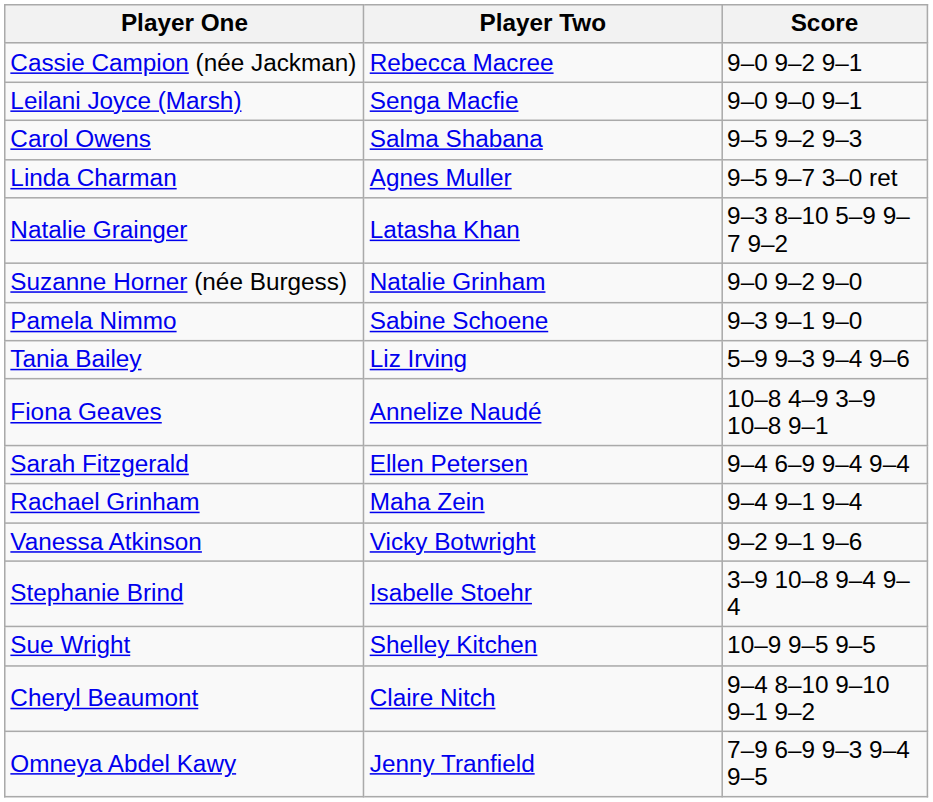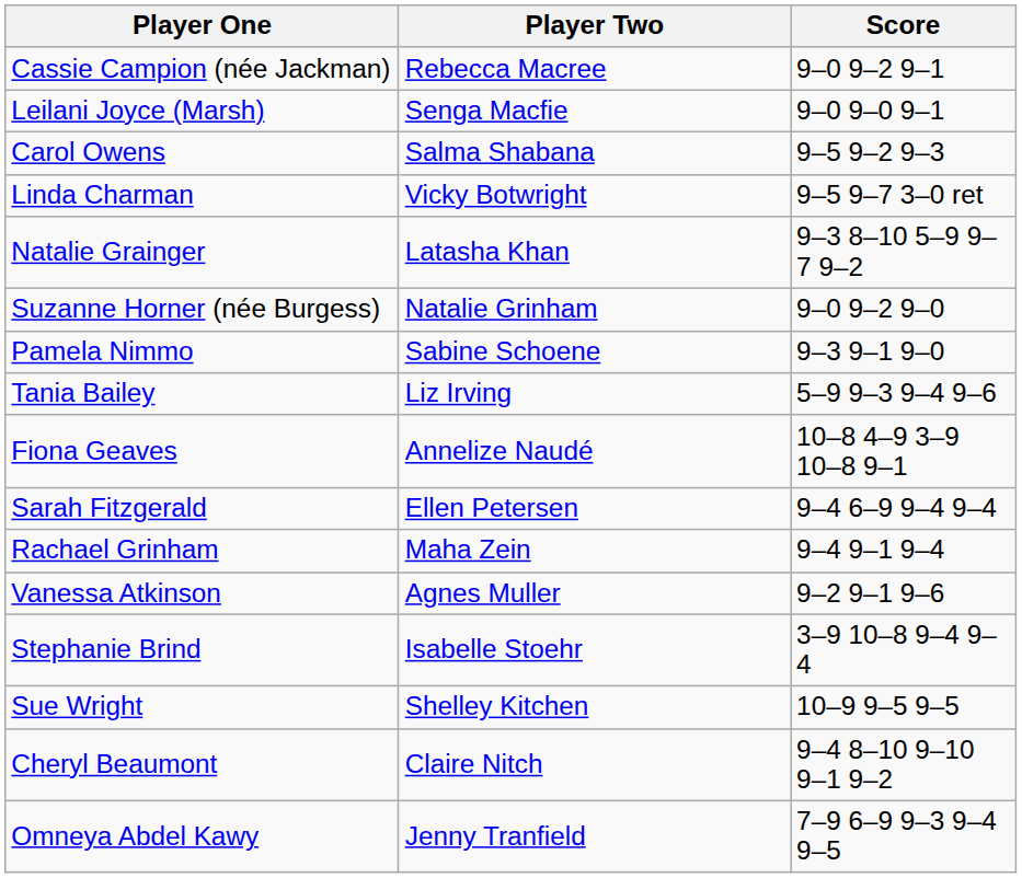Linda Charman | Player Two: Agnes Muller -> Vicky Botwright
Vanessa Atkinson | Player Two: Vicky Botwright -> Agnes Muller
